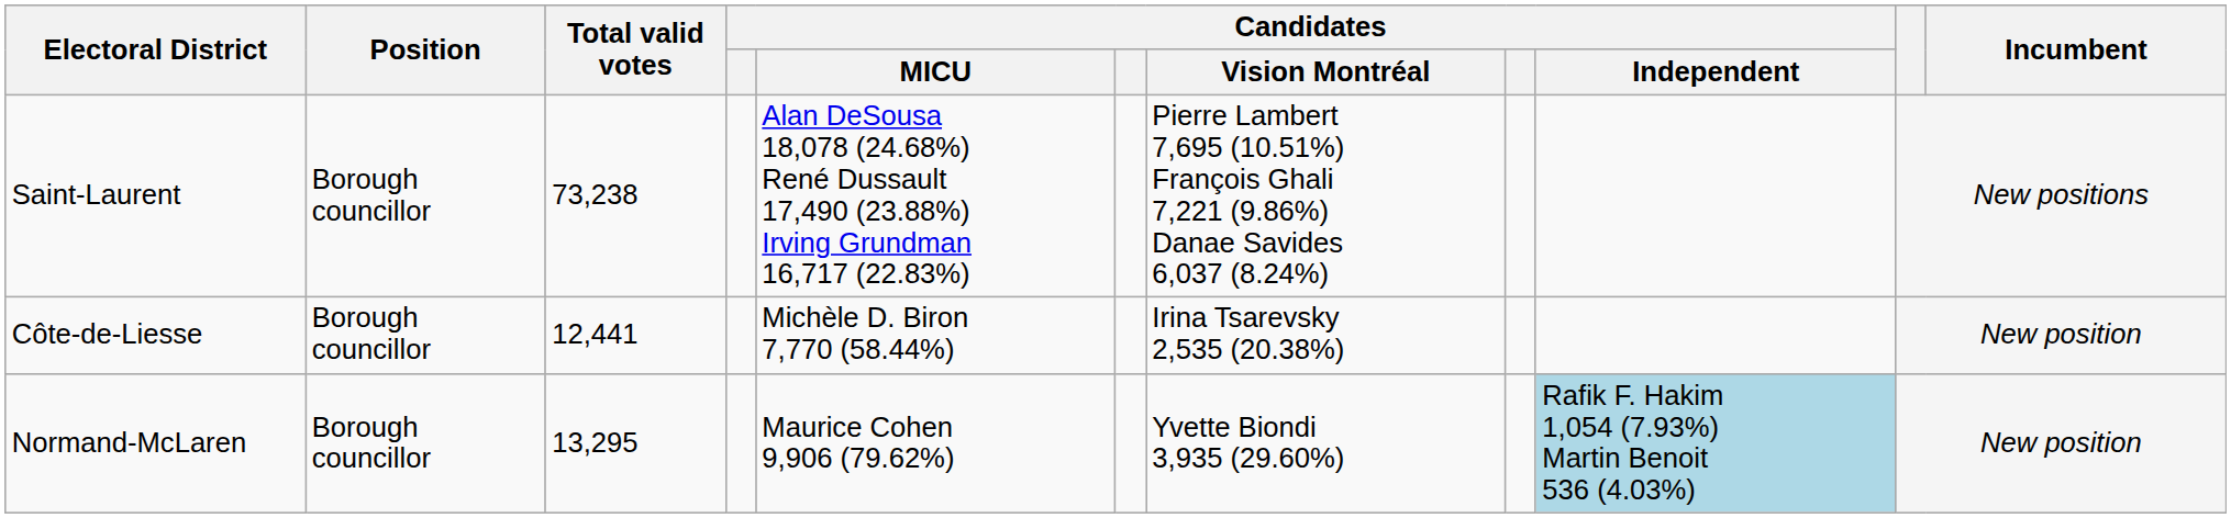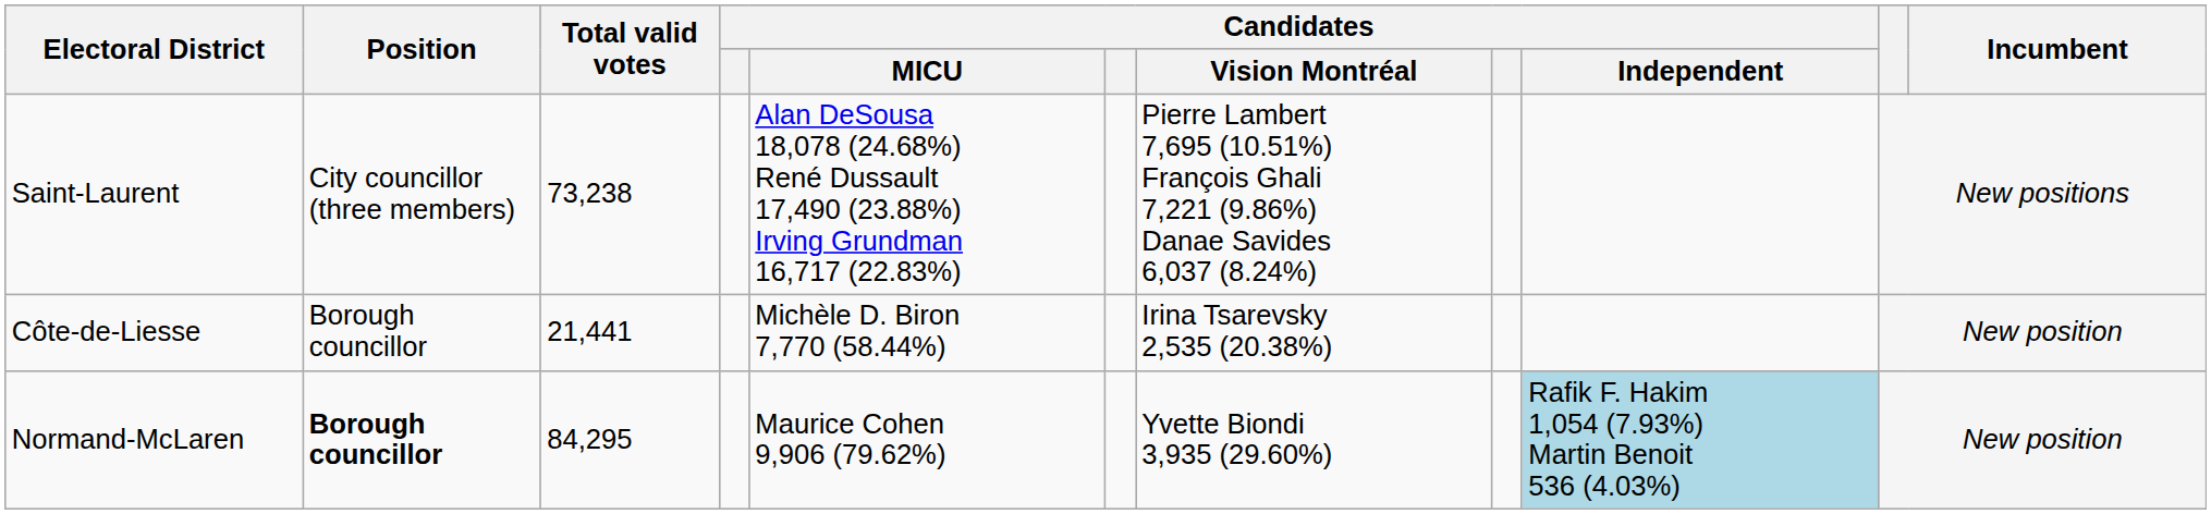Saint-Laurent | Position: Borough councillor -> City councillor (three members)
Côte-de-Liesse | Total valid votes: 12,441 -> 21,441
Normand-McLaren | Position: normal -> bold
Normand-McLaren | Total valid votes: 13,295 -> 84,295
